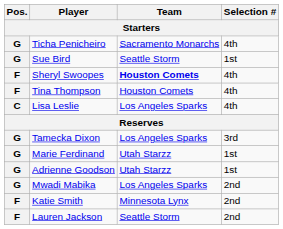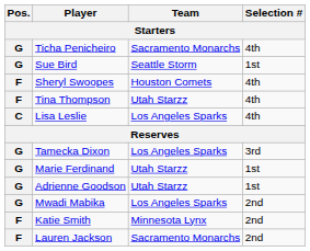Sheryl Swoopes | Team: bold -> normal
Tina Thompson | Team: Houston Comets -> Utah Starzz
Lauren Jackson | Team: Seattle Storm -> Sacramento Monarchs
